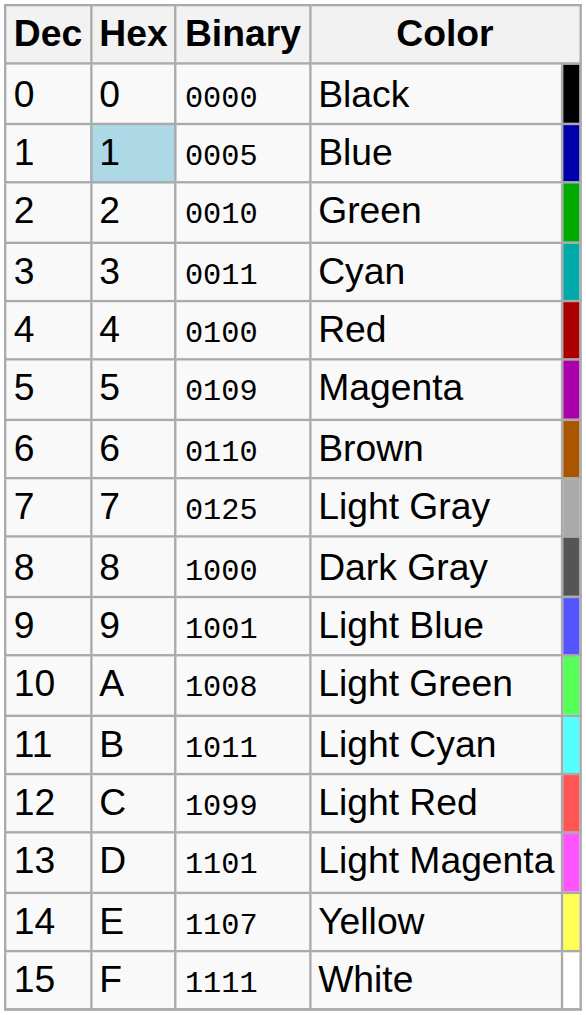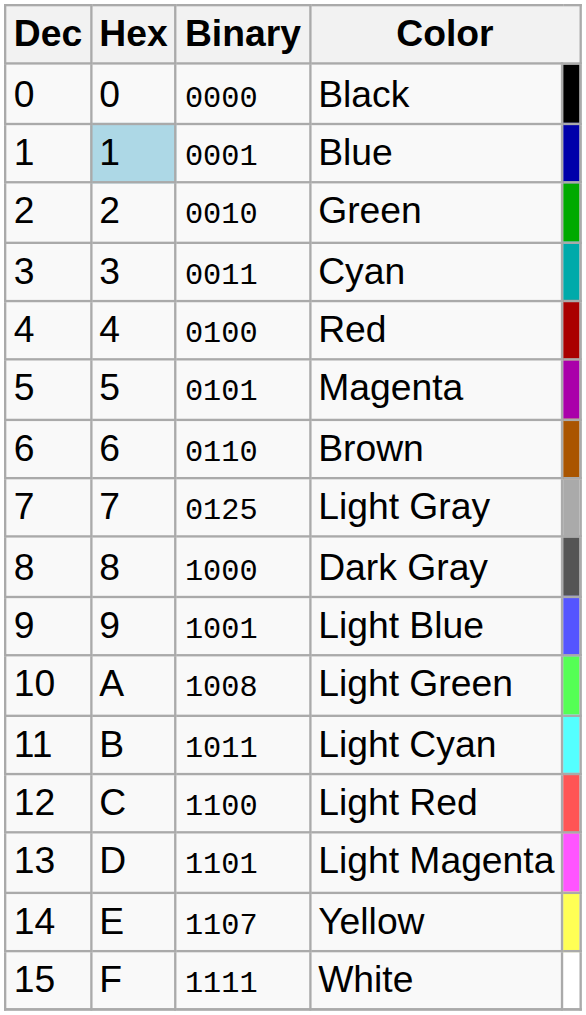Blue | Binary: 0005 -> 0001
Magenta | Binary: 0109 -> 0101
Light Red | Binary: 1099 -> 1100
